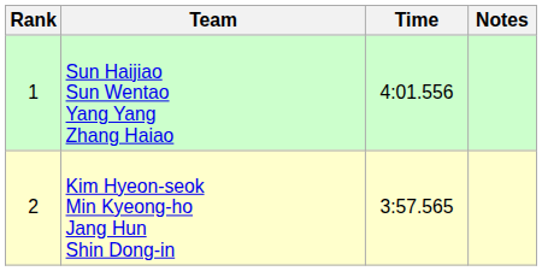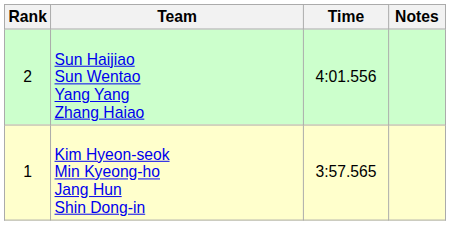Sun Haijiao Sun Wentao Yang Yang Zhang Haiao | Rank: 1 -> 2
Kim Hyeon-seok Min Kyeong-ho Jang Hun Shin Dong-in | Rank: 2 -> 1
